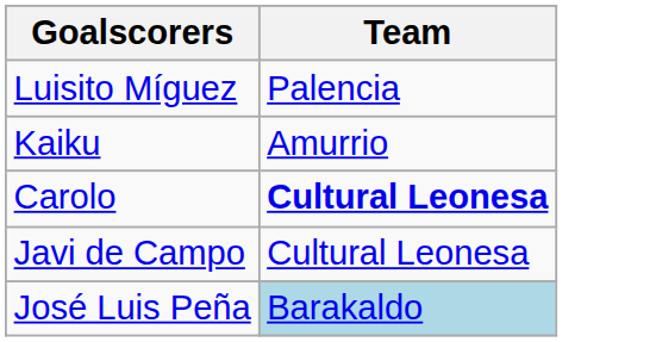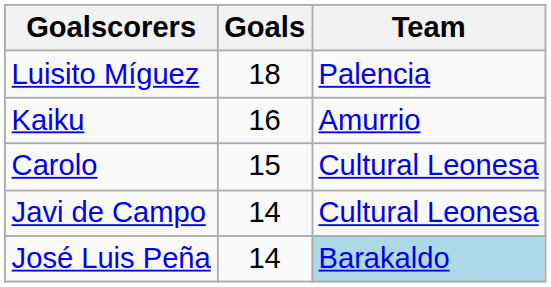+ column: Goals | 18 | 16 | 15 | 14 | 14
Carolo | Team: bold -> normal
